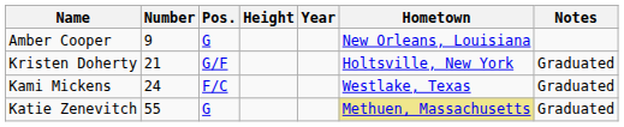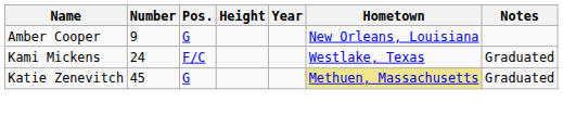- row: Kristen Doherty | 21 | G/F | Holtsville, New York | Graduated
Katie Zenevitch | Number: 55 -> 45
